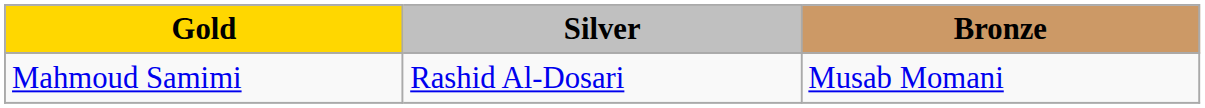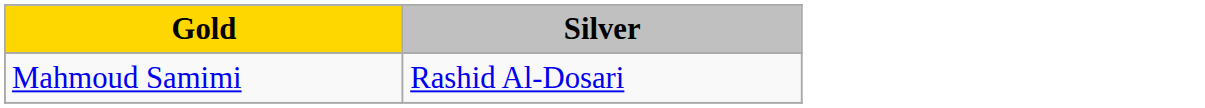- column: Bronze | Musab Momani
